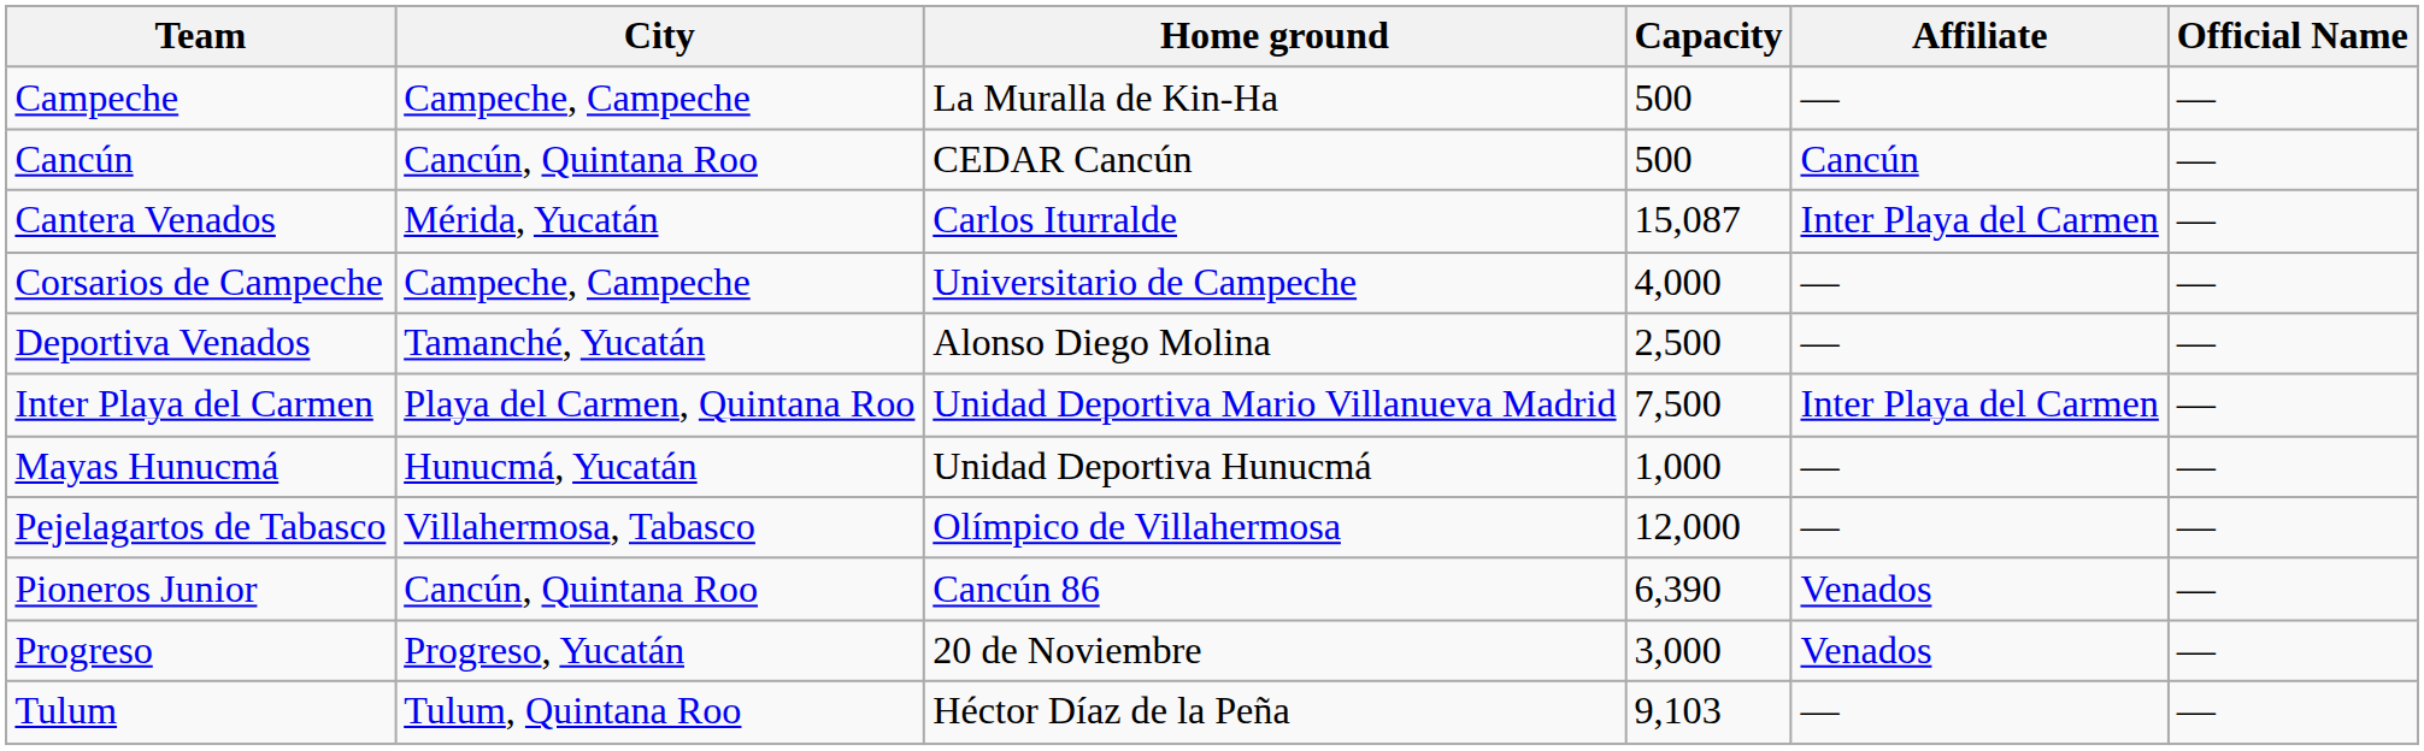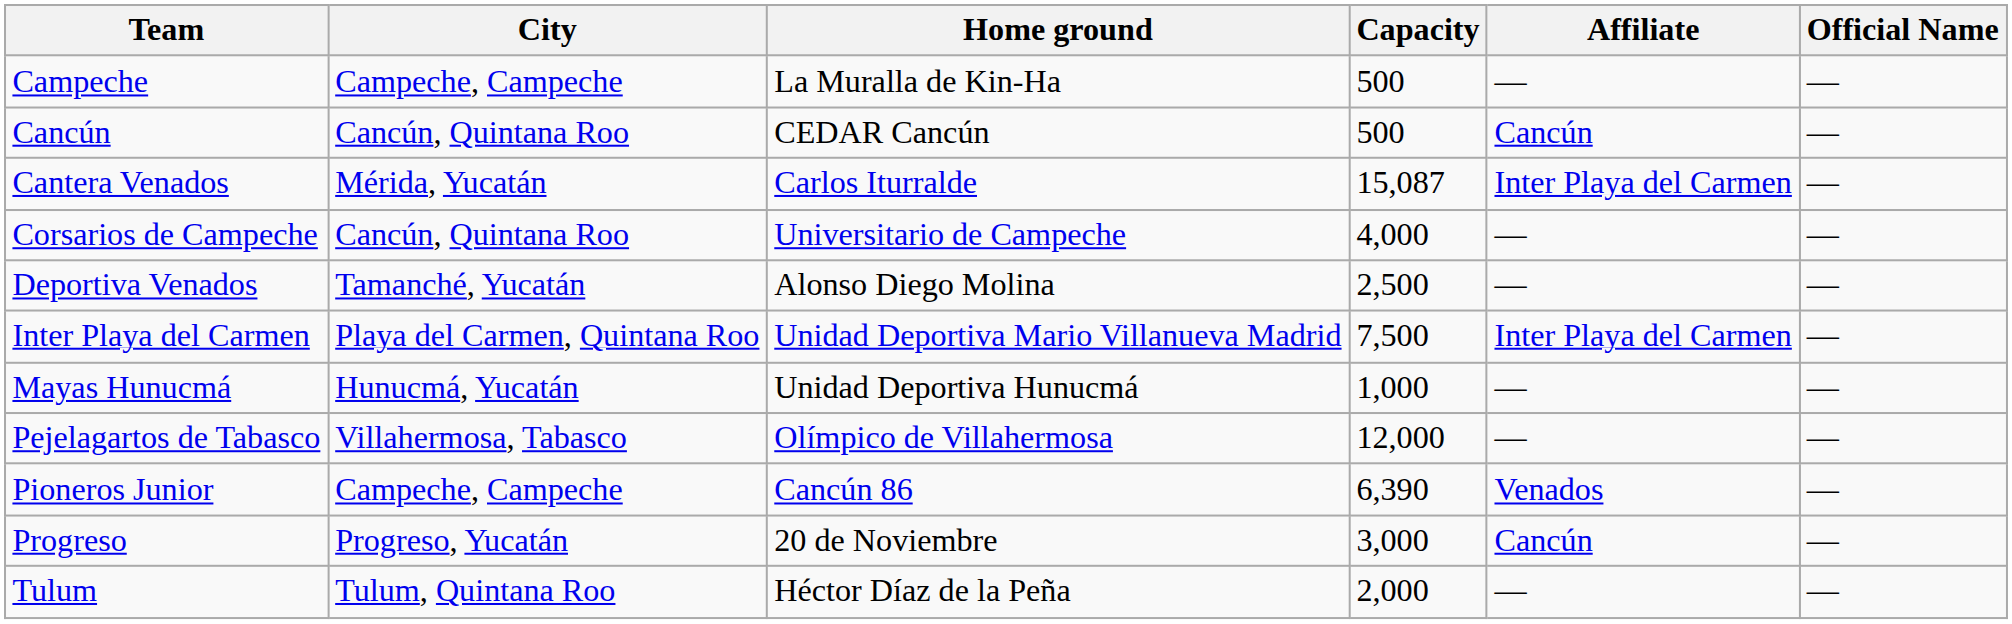Corsarios de Campeche | City: Campeche, Campeche -> Cancún, Quintana Roo
Pioneros Junior | City: Cancún, Quintana Roo -> Campeche, Campeche
Progreso | Affiliate: Venados -> Cancún
Tulum | Capacity: 9,103 -> 2,000
